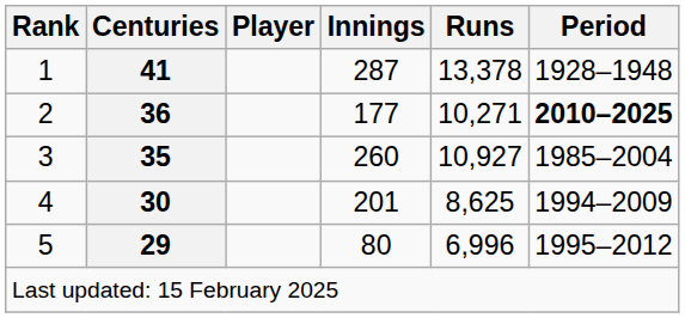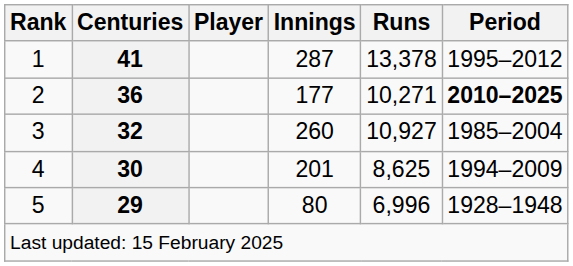1 | Period: 1928–1948 -> 1995–2012
3 | Centuries: 35 -> 32
5 | Period: 1995–2012 -> 1928–1948
